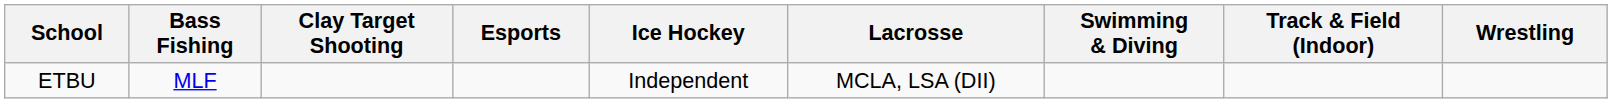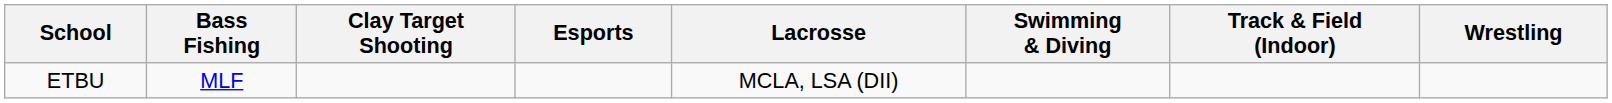- column: Ice Hockey | Independent
